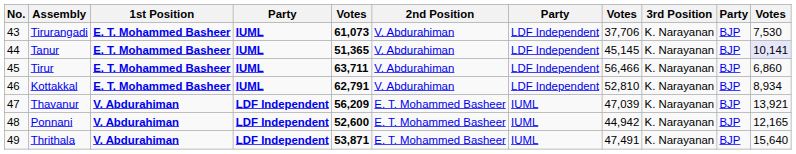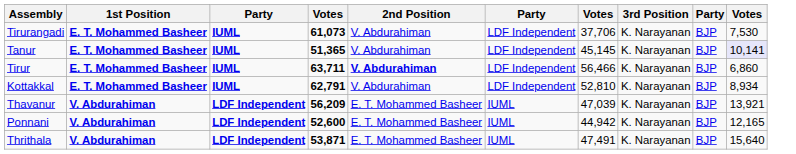- column: No. | 43 | 44 | 45 | 46 | 47 | 48 | 49
Tirur | 2nd Position: normal -> bold
